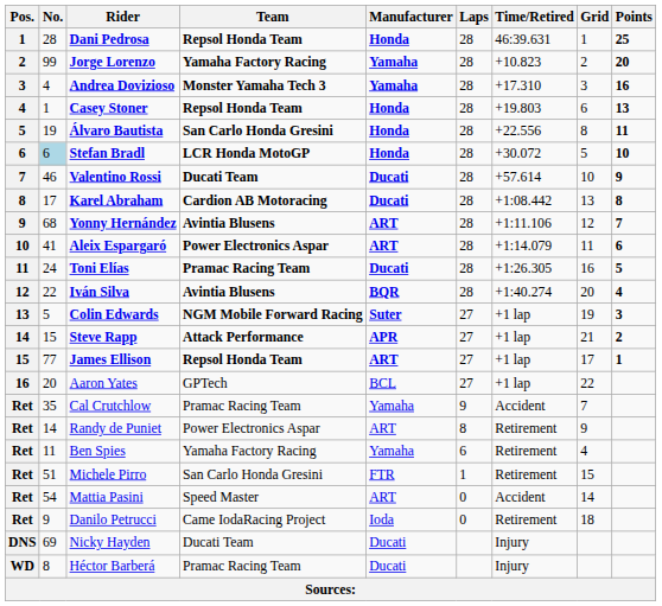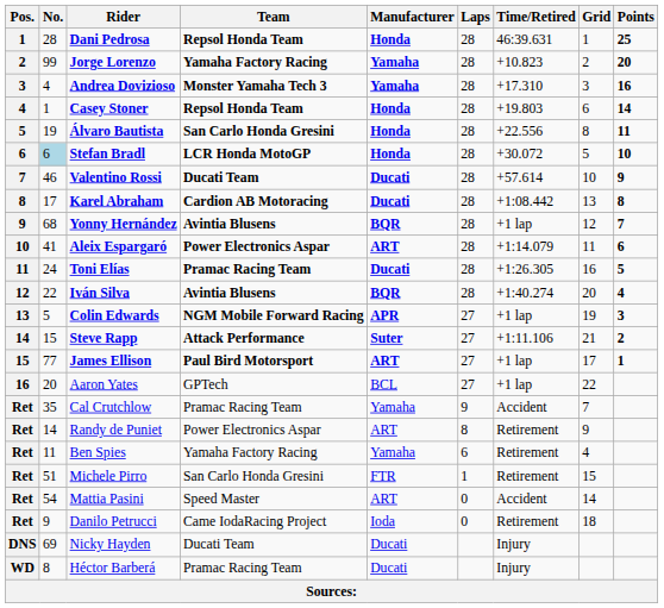Casey Stoner | Points: 13 -> 14
Yonny Hernández | Manufacturer: ART -> BQR
Yonny Hernández | Time/Retired: +1:11.106 -> +1 lap
Colin Edwards | Manufacturer: Suter -> APR
Steve Rapp | Manufacturer: APR -> Suter
Steve Rapp | Time/Retired: +1 lap -> +1:11.106
James Ellison | Team: Repsol Honda Team -> Paul Bird Motorsport
